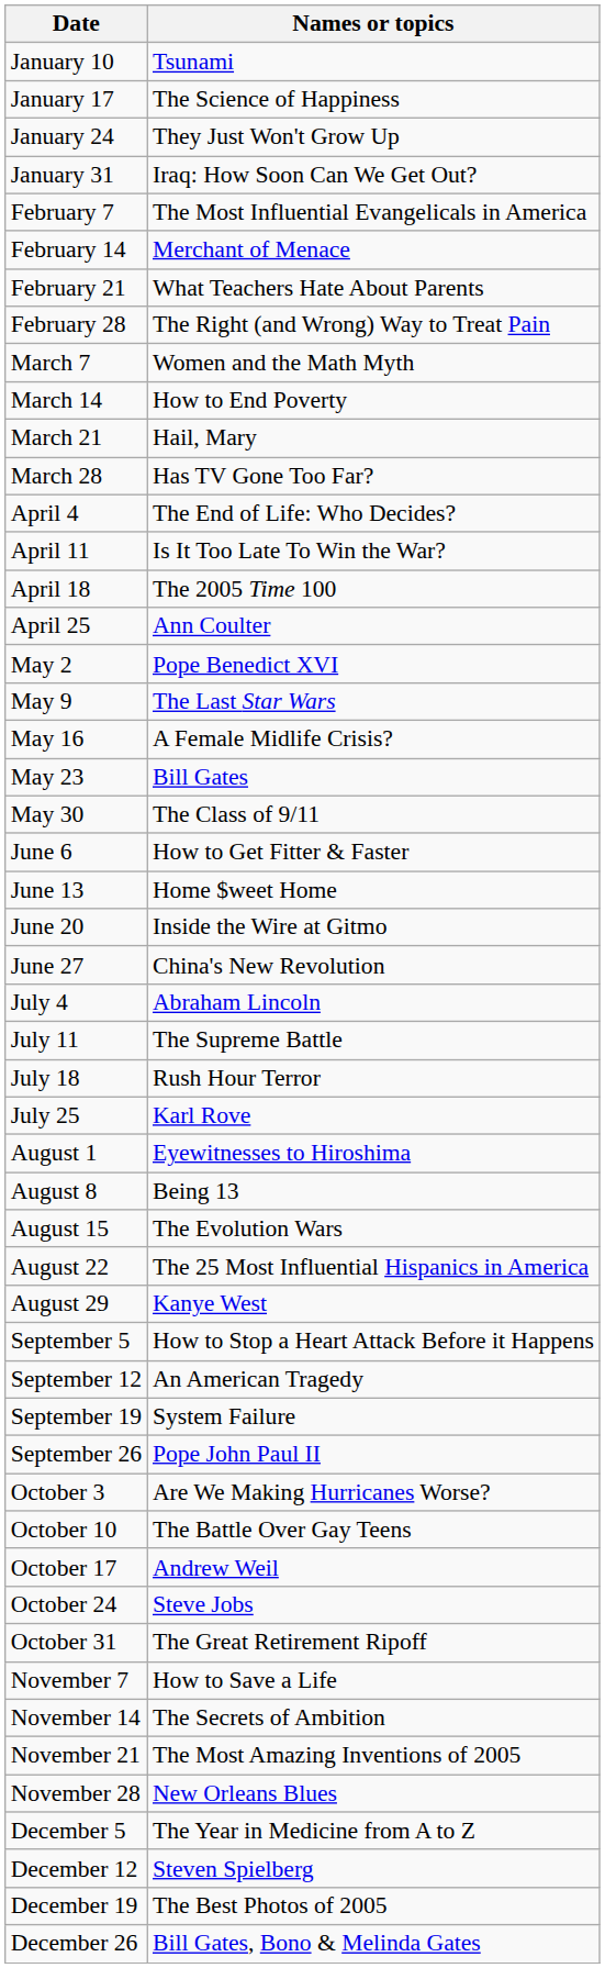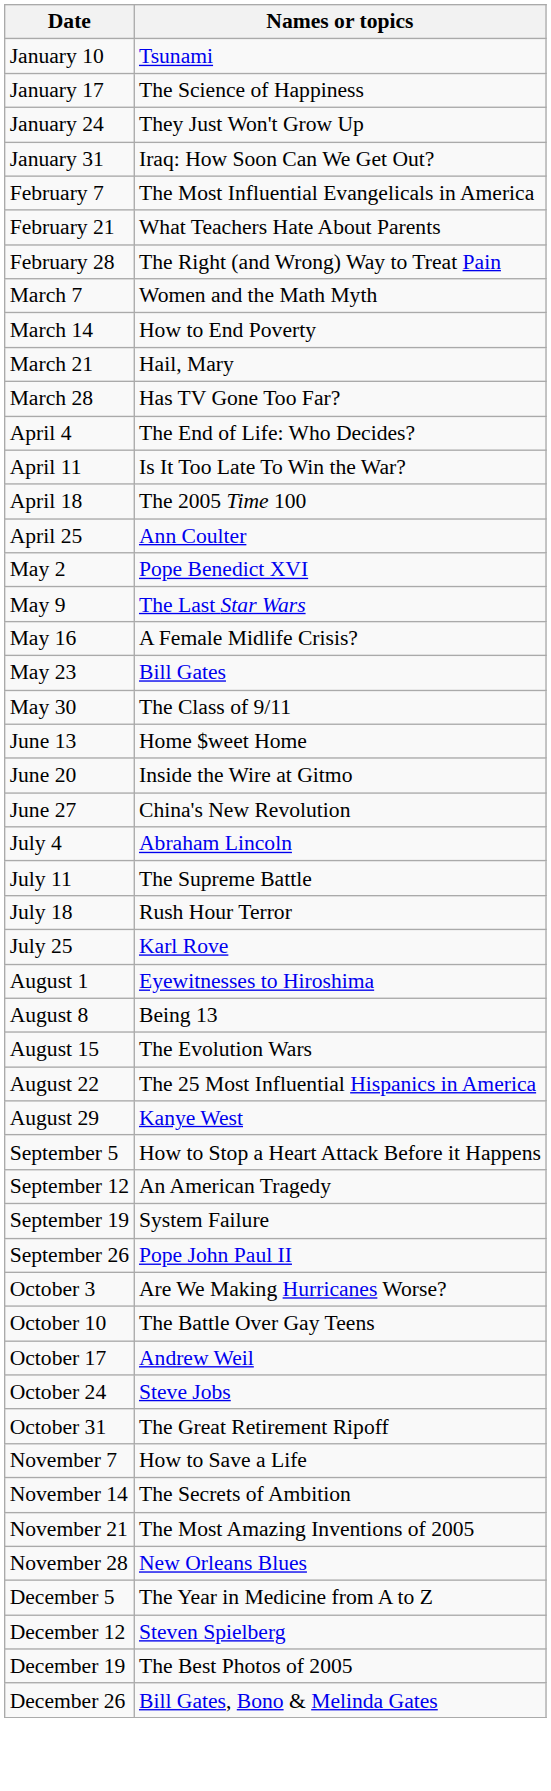- row: February 14 | Merchant of Menace
- row: June 6 | How to Get Fitter & Faster
